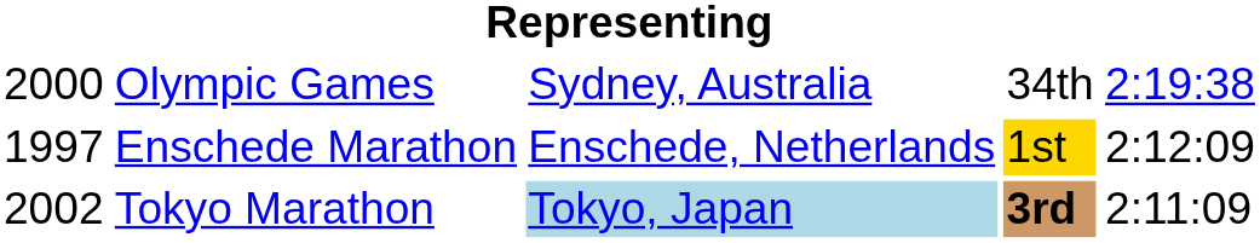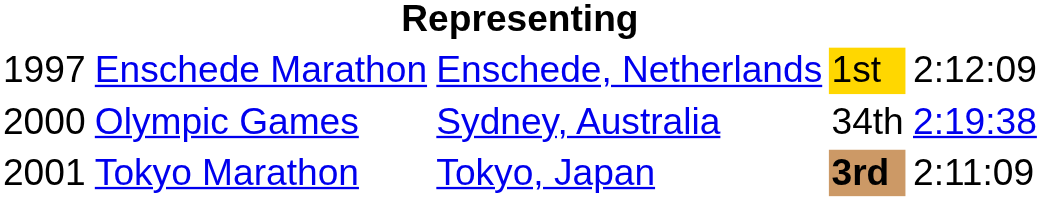rows swapped: Enschede Marathon <-> Olympic Games
Tokyo Marathon | column 1: 2002 -> 2001
Tokyo Marathon | column 3: lightblue background -> no background
